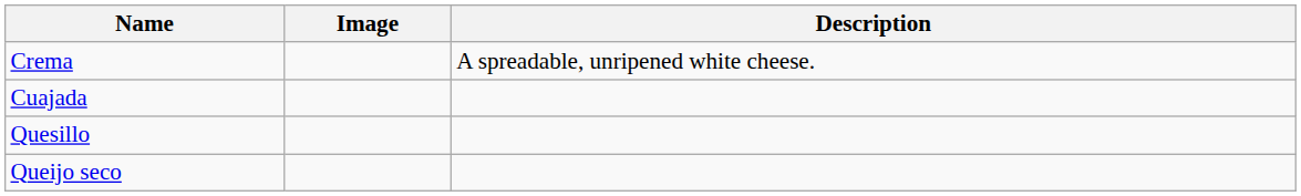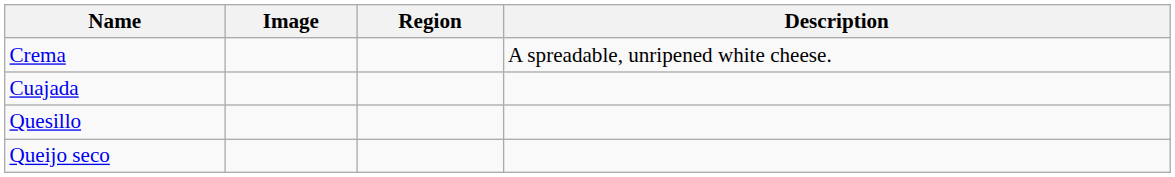+ column: Region
